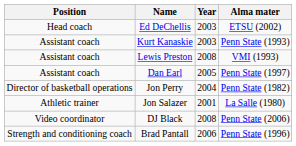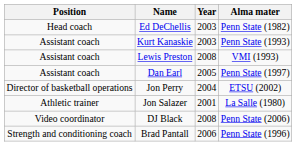Ed DeChellis | Alma mater: ETSU (2002) -> Penn State (1982)
Jon Perry | Alma mater: Penn State (1982) -> ETSU (2002)
